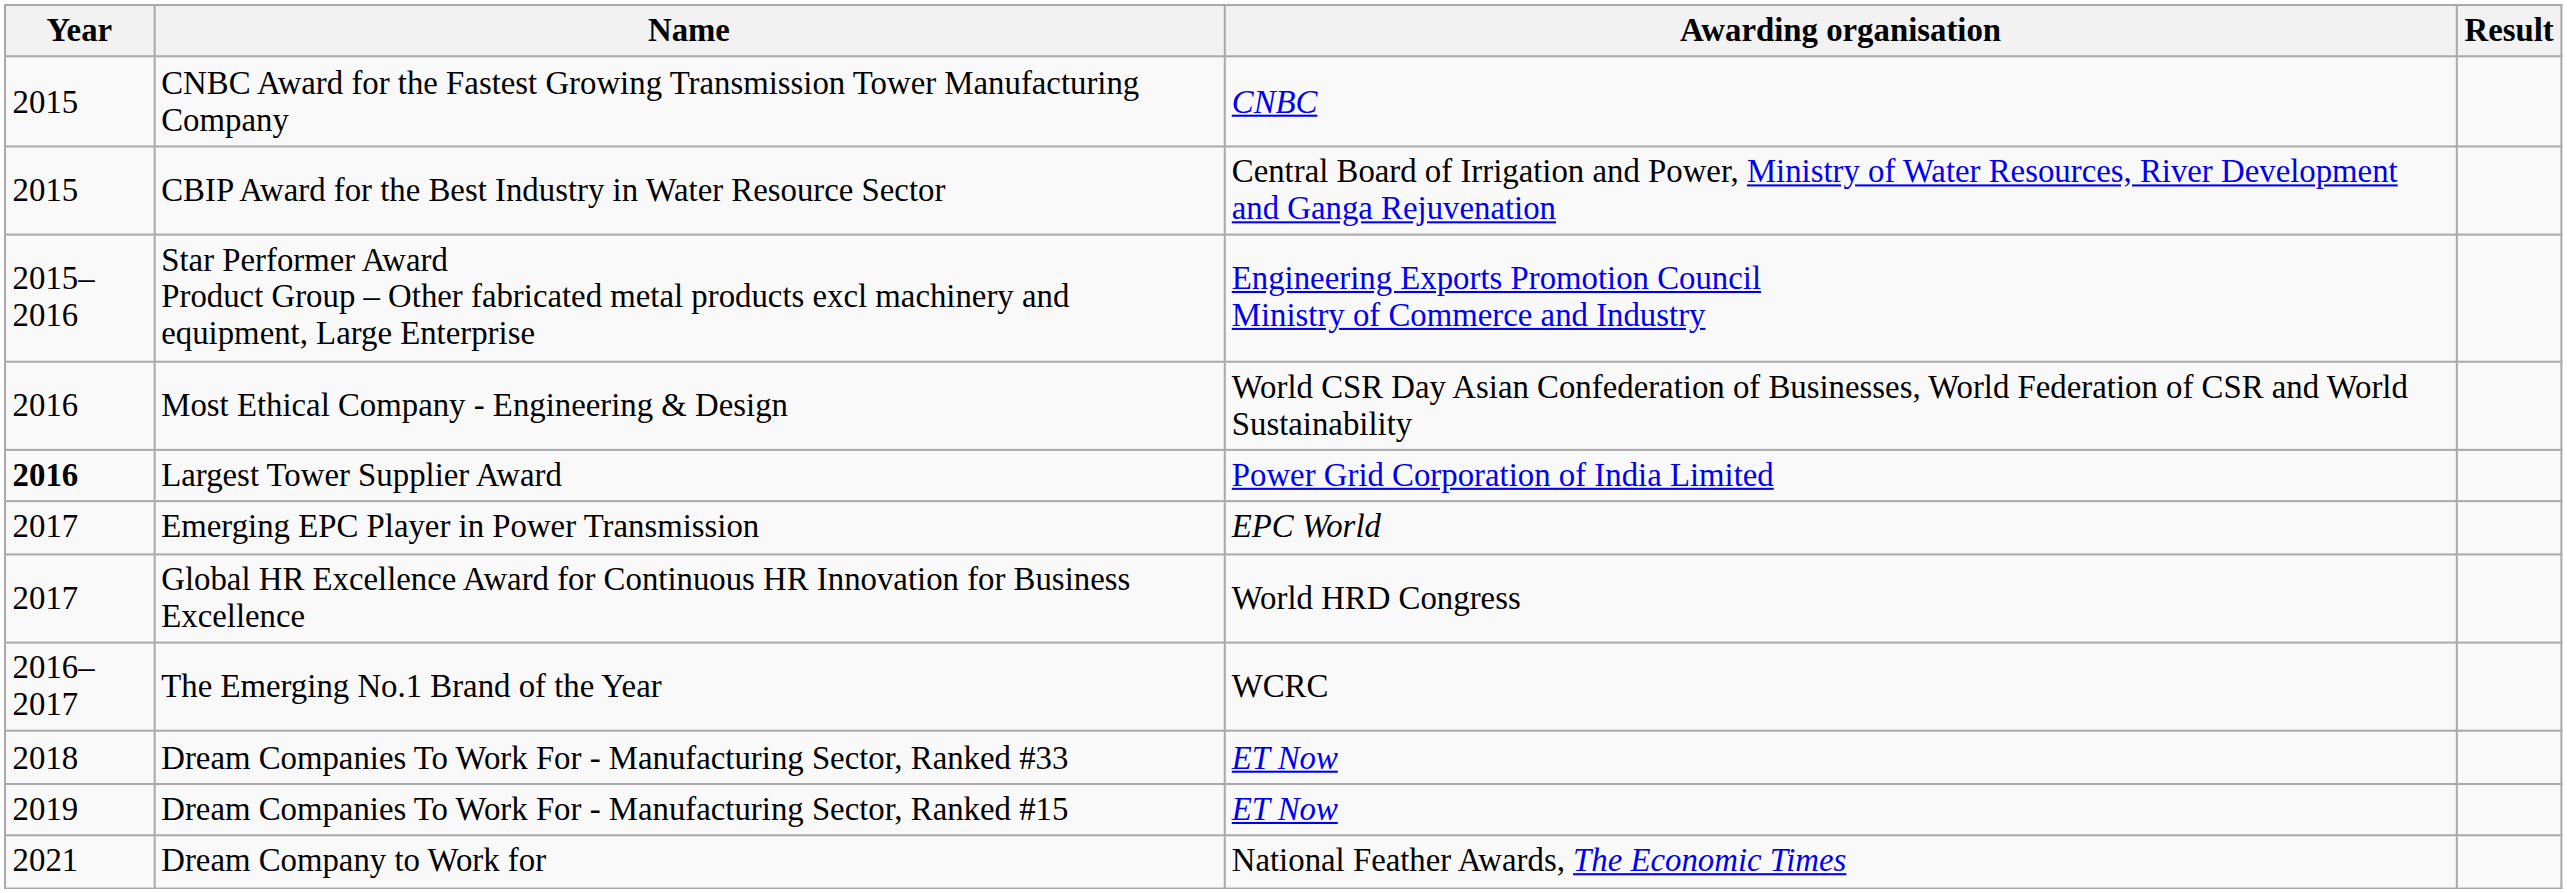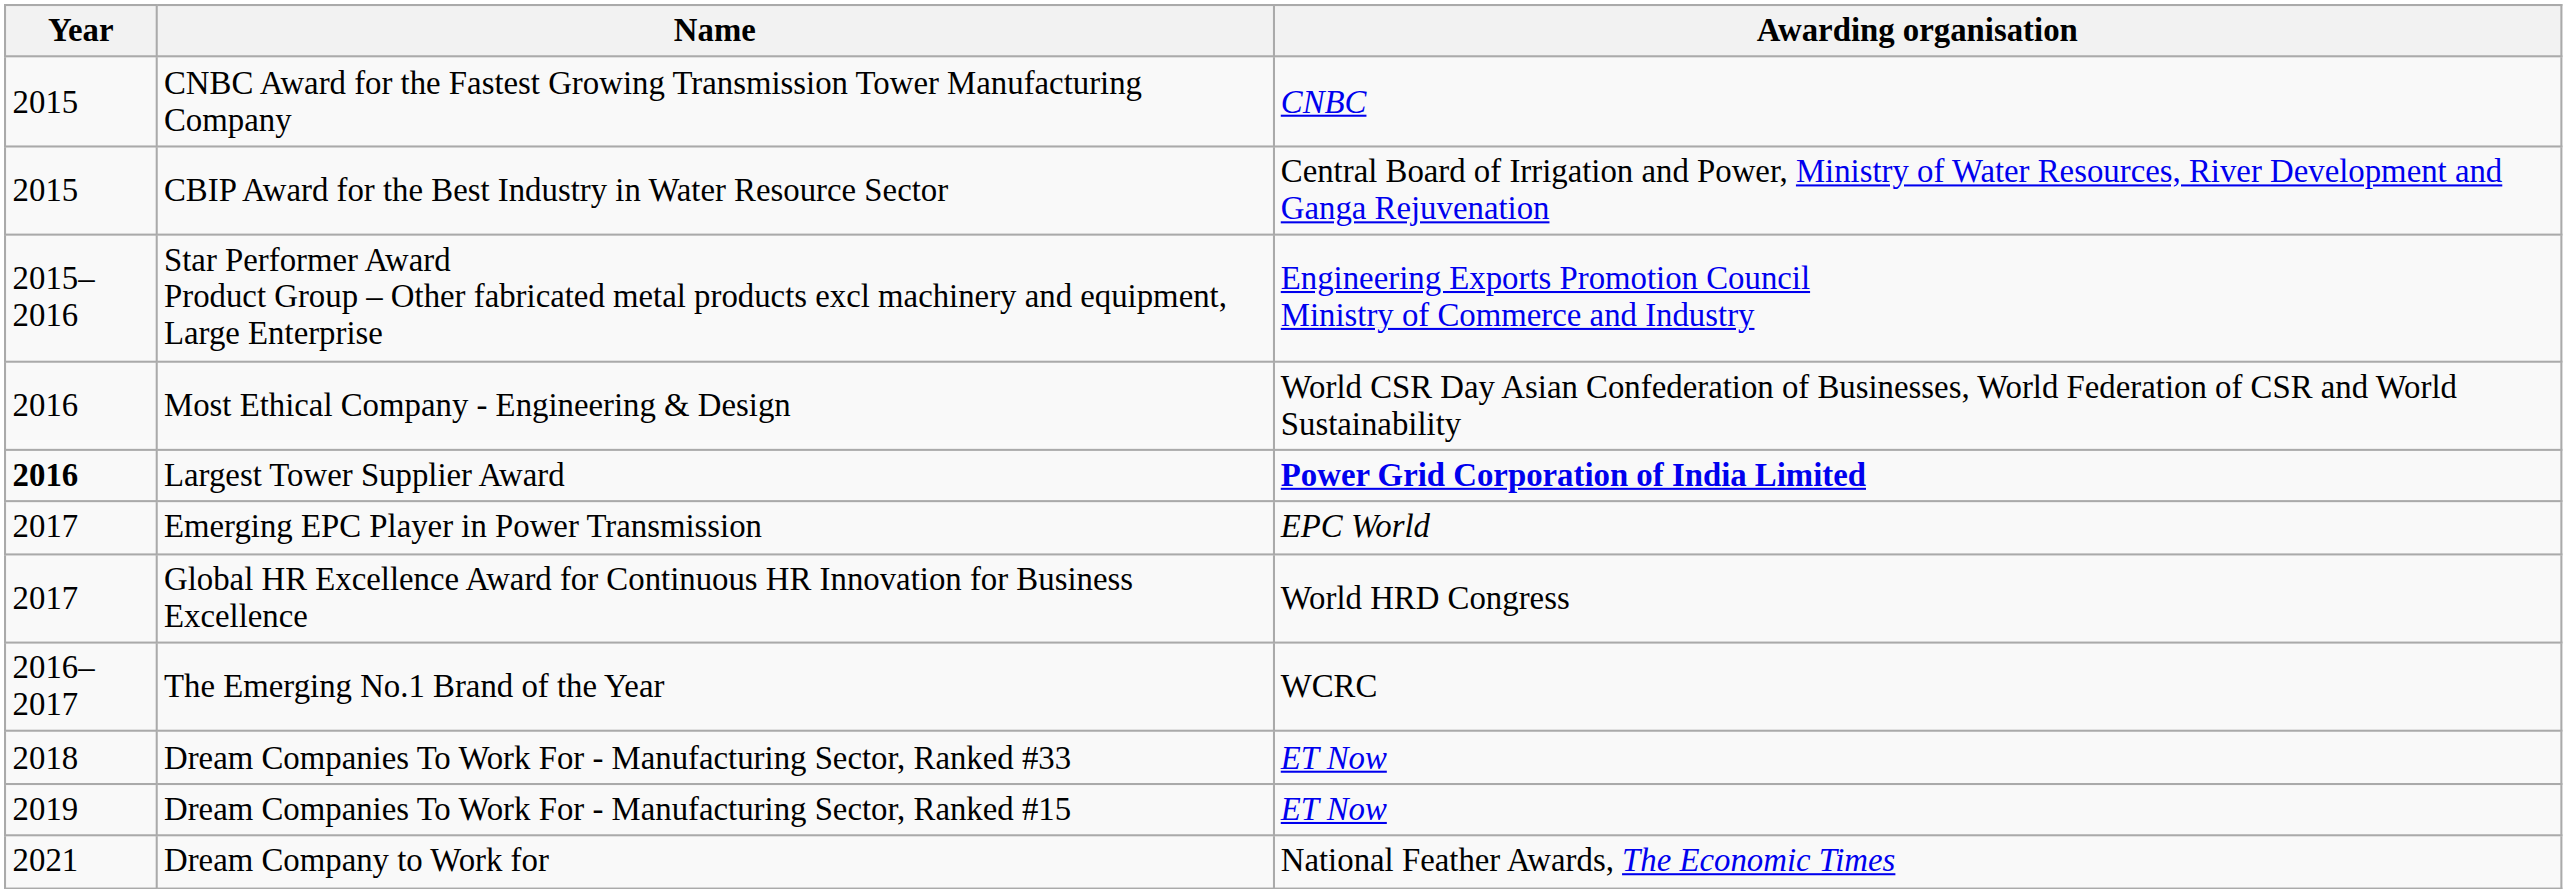- column: Result
Largest Tower Supplier Award | Awarding organisation: normal -> bold
